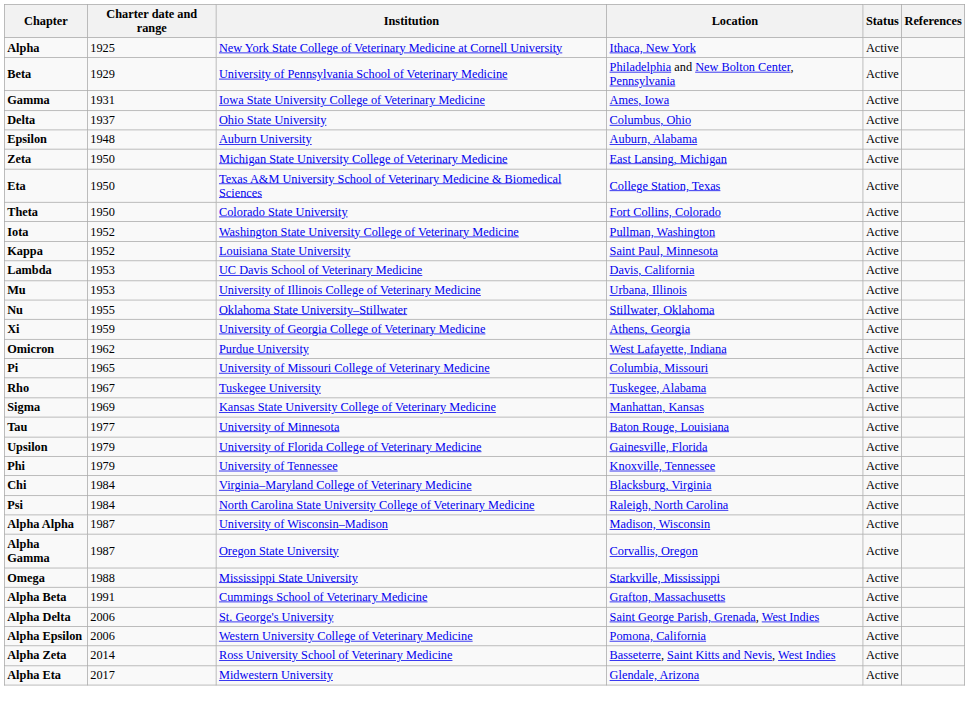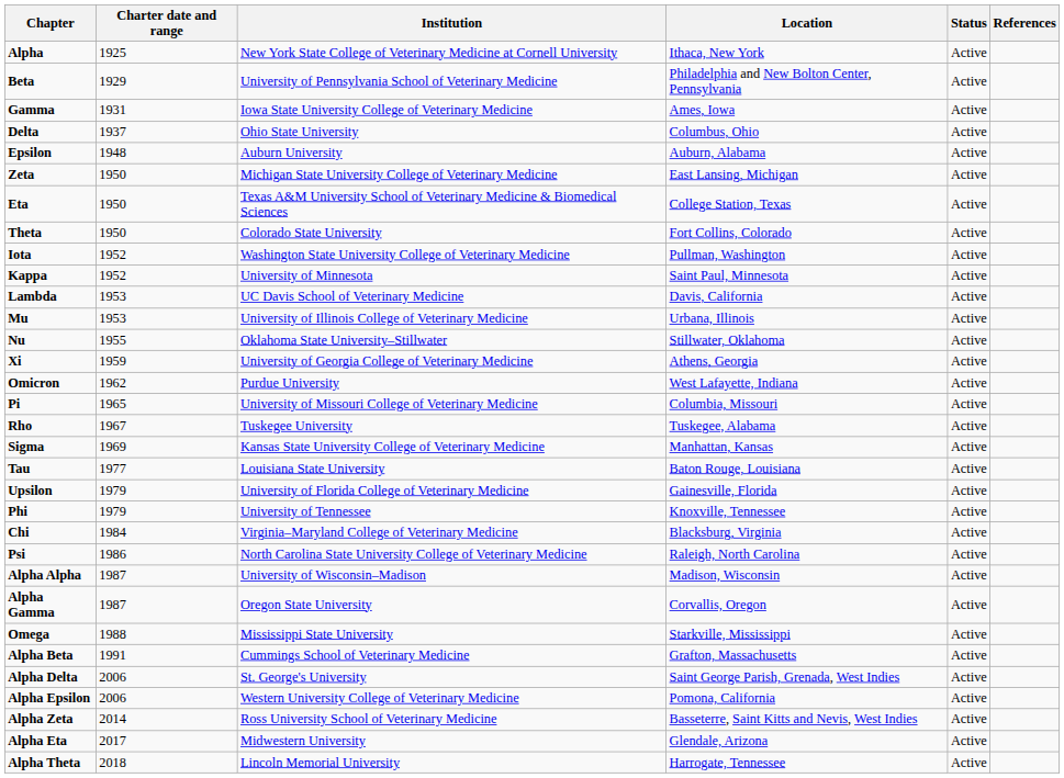Kappa | Institution: Louisiana State University -> University of Minnesota
Tau | Institution: University of Minnesota -> Louisiana State University
Psi | Charter date and range: 1984 -> 1986
+ row: Alpha Theta | 2018 | Lincoln Memorial University | Harrogate, Tennessee | Active
